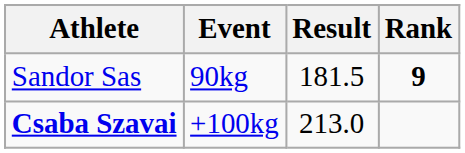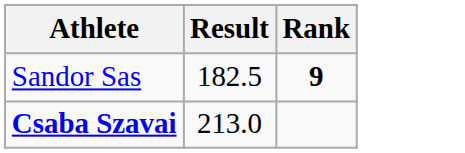- column: Event | 90kg | +100kg
Sandor Sas | Result: 181.5 -> 182.5
